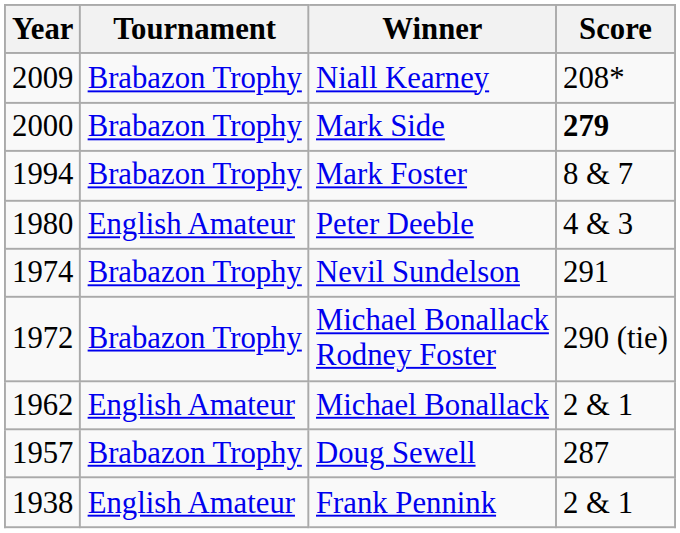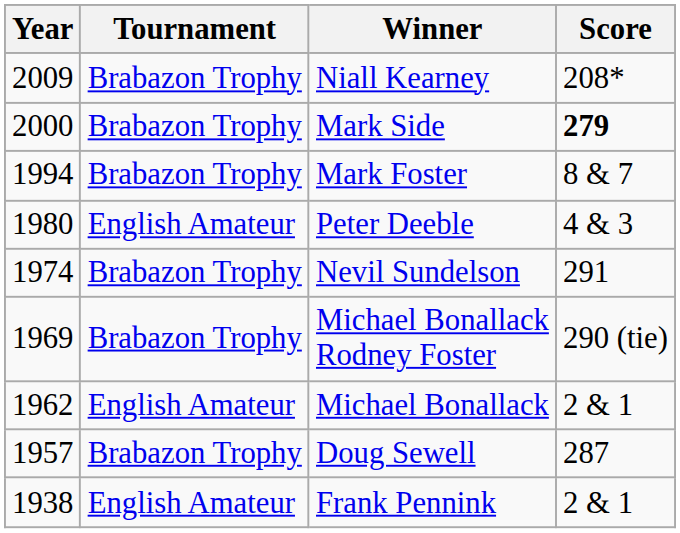Michael Bonallack Rodney Foster | Year: 1972 -> 1969
